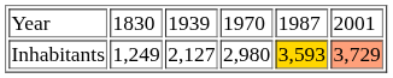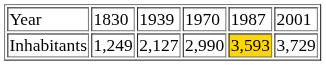Inhabitants | column 4: 2,980 -> 2,990
Inhabitants | column 6: lightsalmon background -> no background
